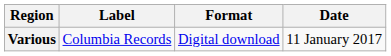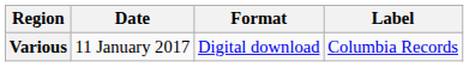columns swapped: Date <-> Label
